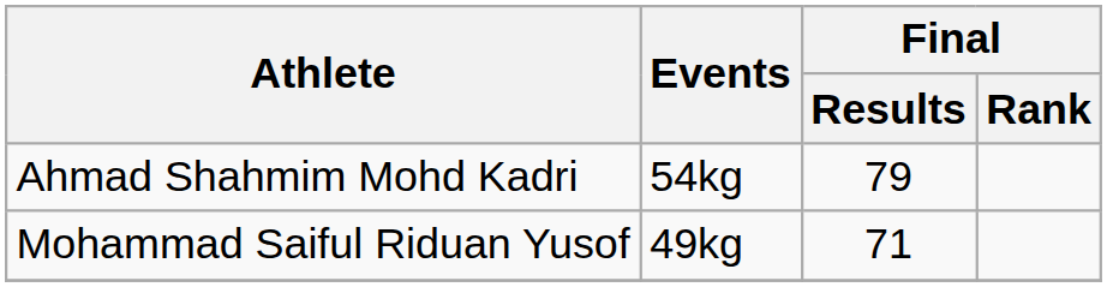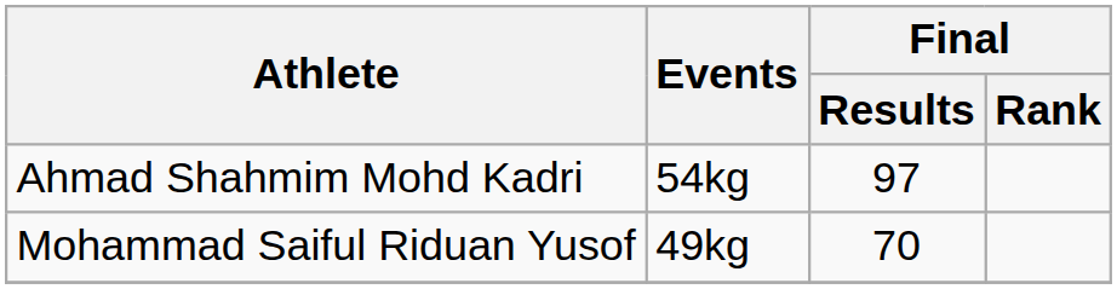Ahmad Shahmim Mohd Kadri | Final / Results: 79 -> 97
Mohammad Saiful Riduan Yusof | Final / Results: 71 -> 70
